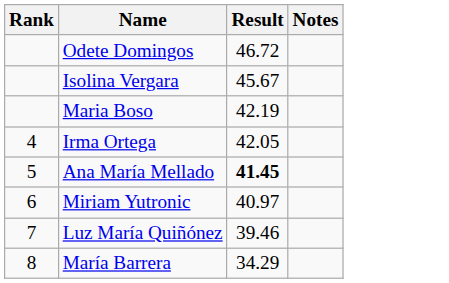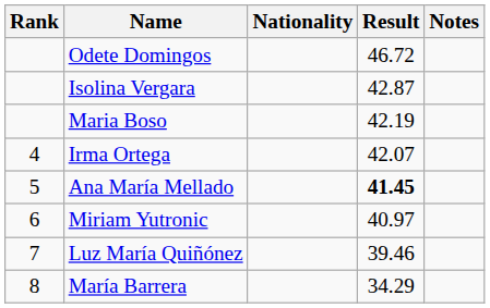+ column: Nationality
Isolina Vergara | Result: 45.67 -> 42.87
Irma Ortega | Result: 42.05 -> 42.07
